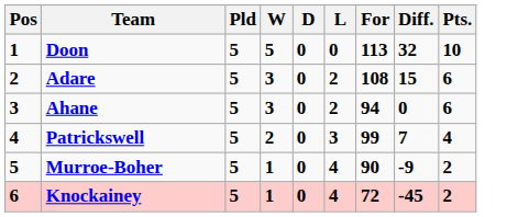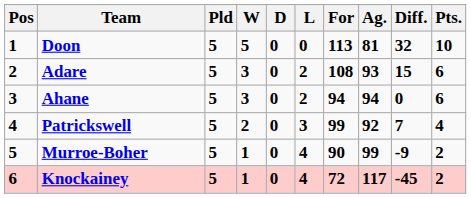+ column: Ag. | 81 | 93 | 94 | 92 | 99 | 117
